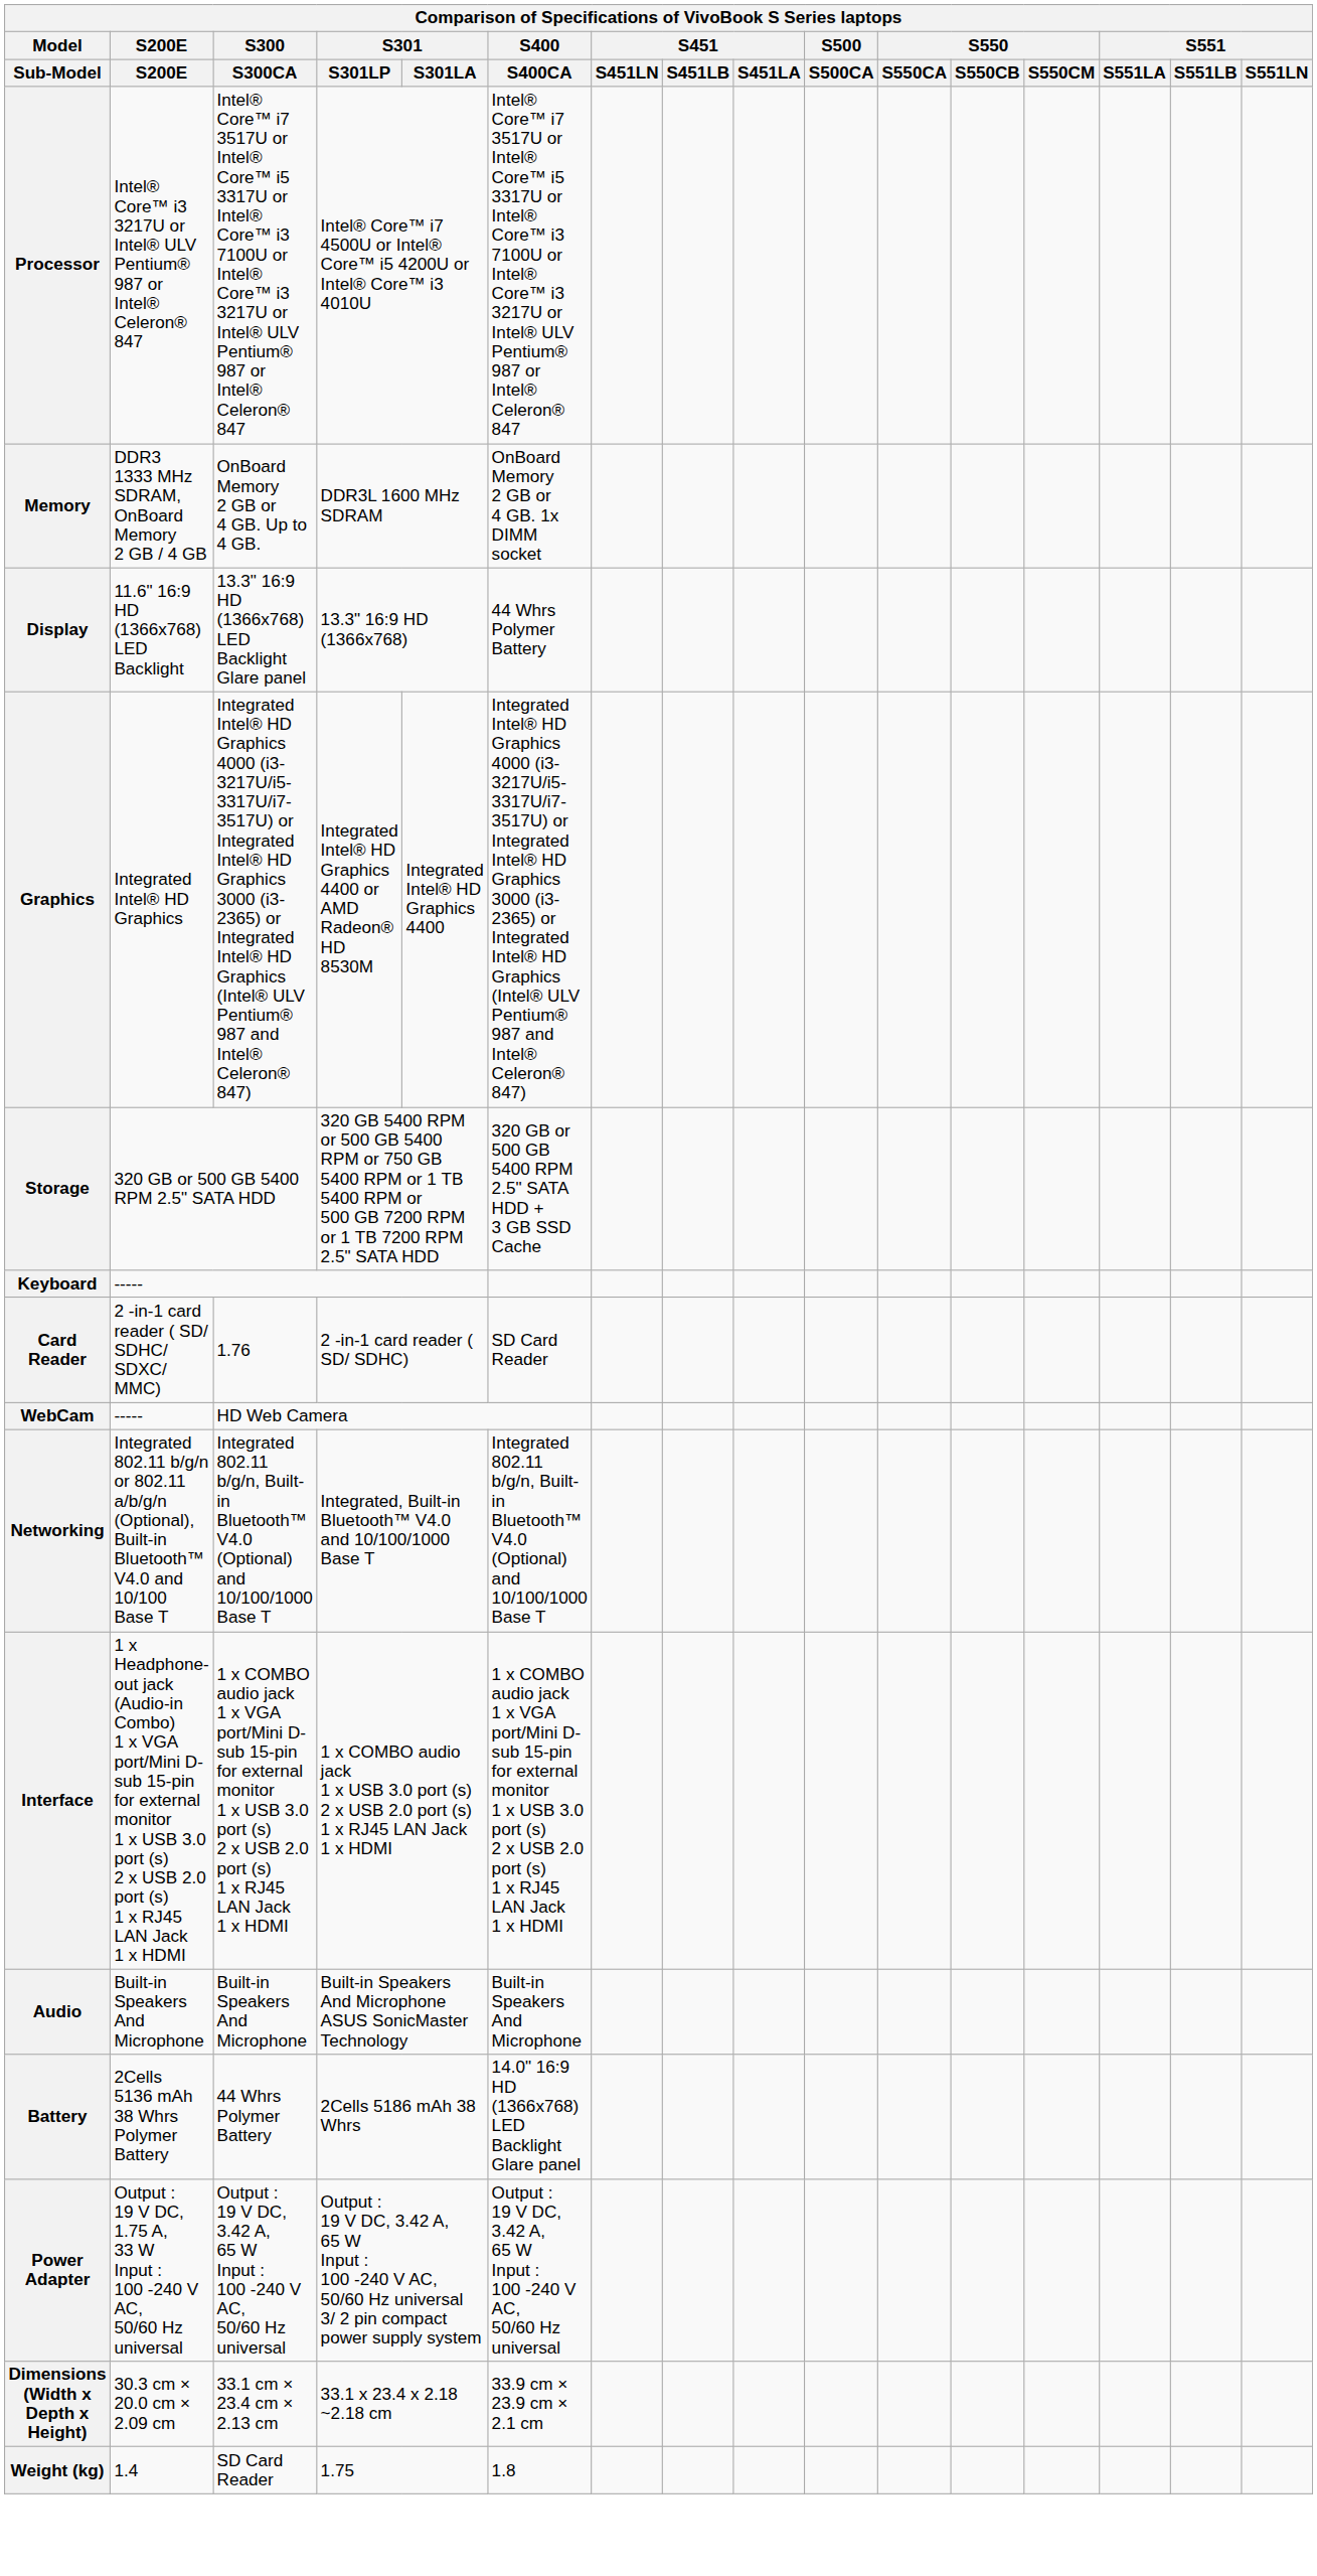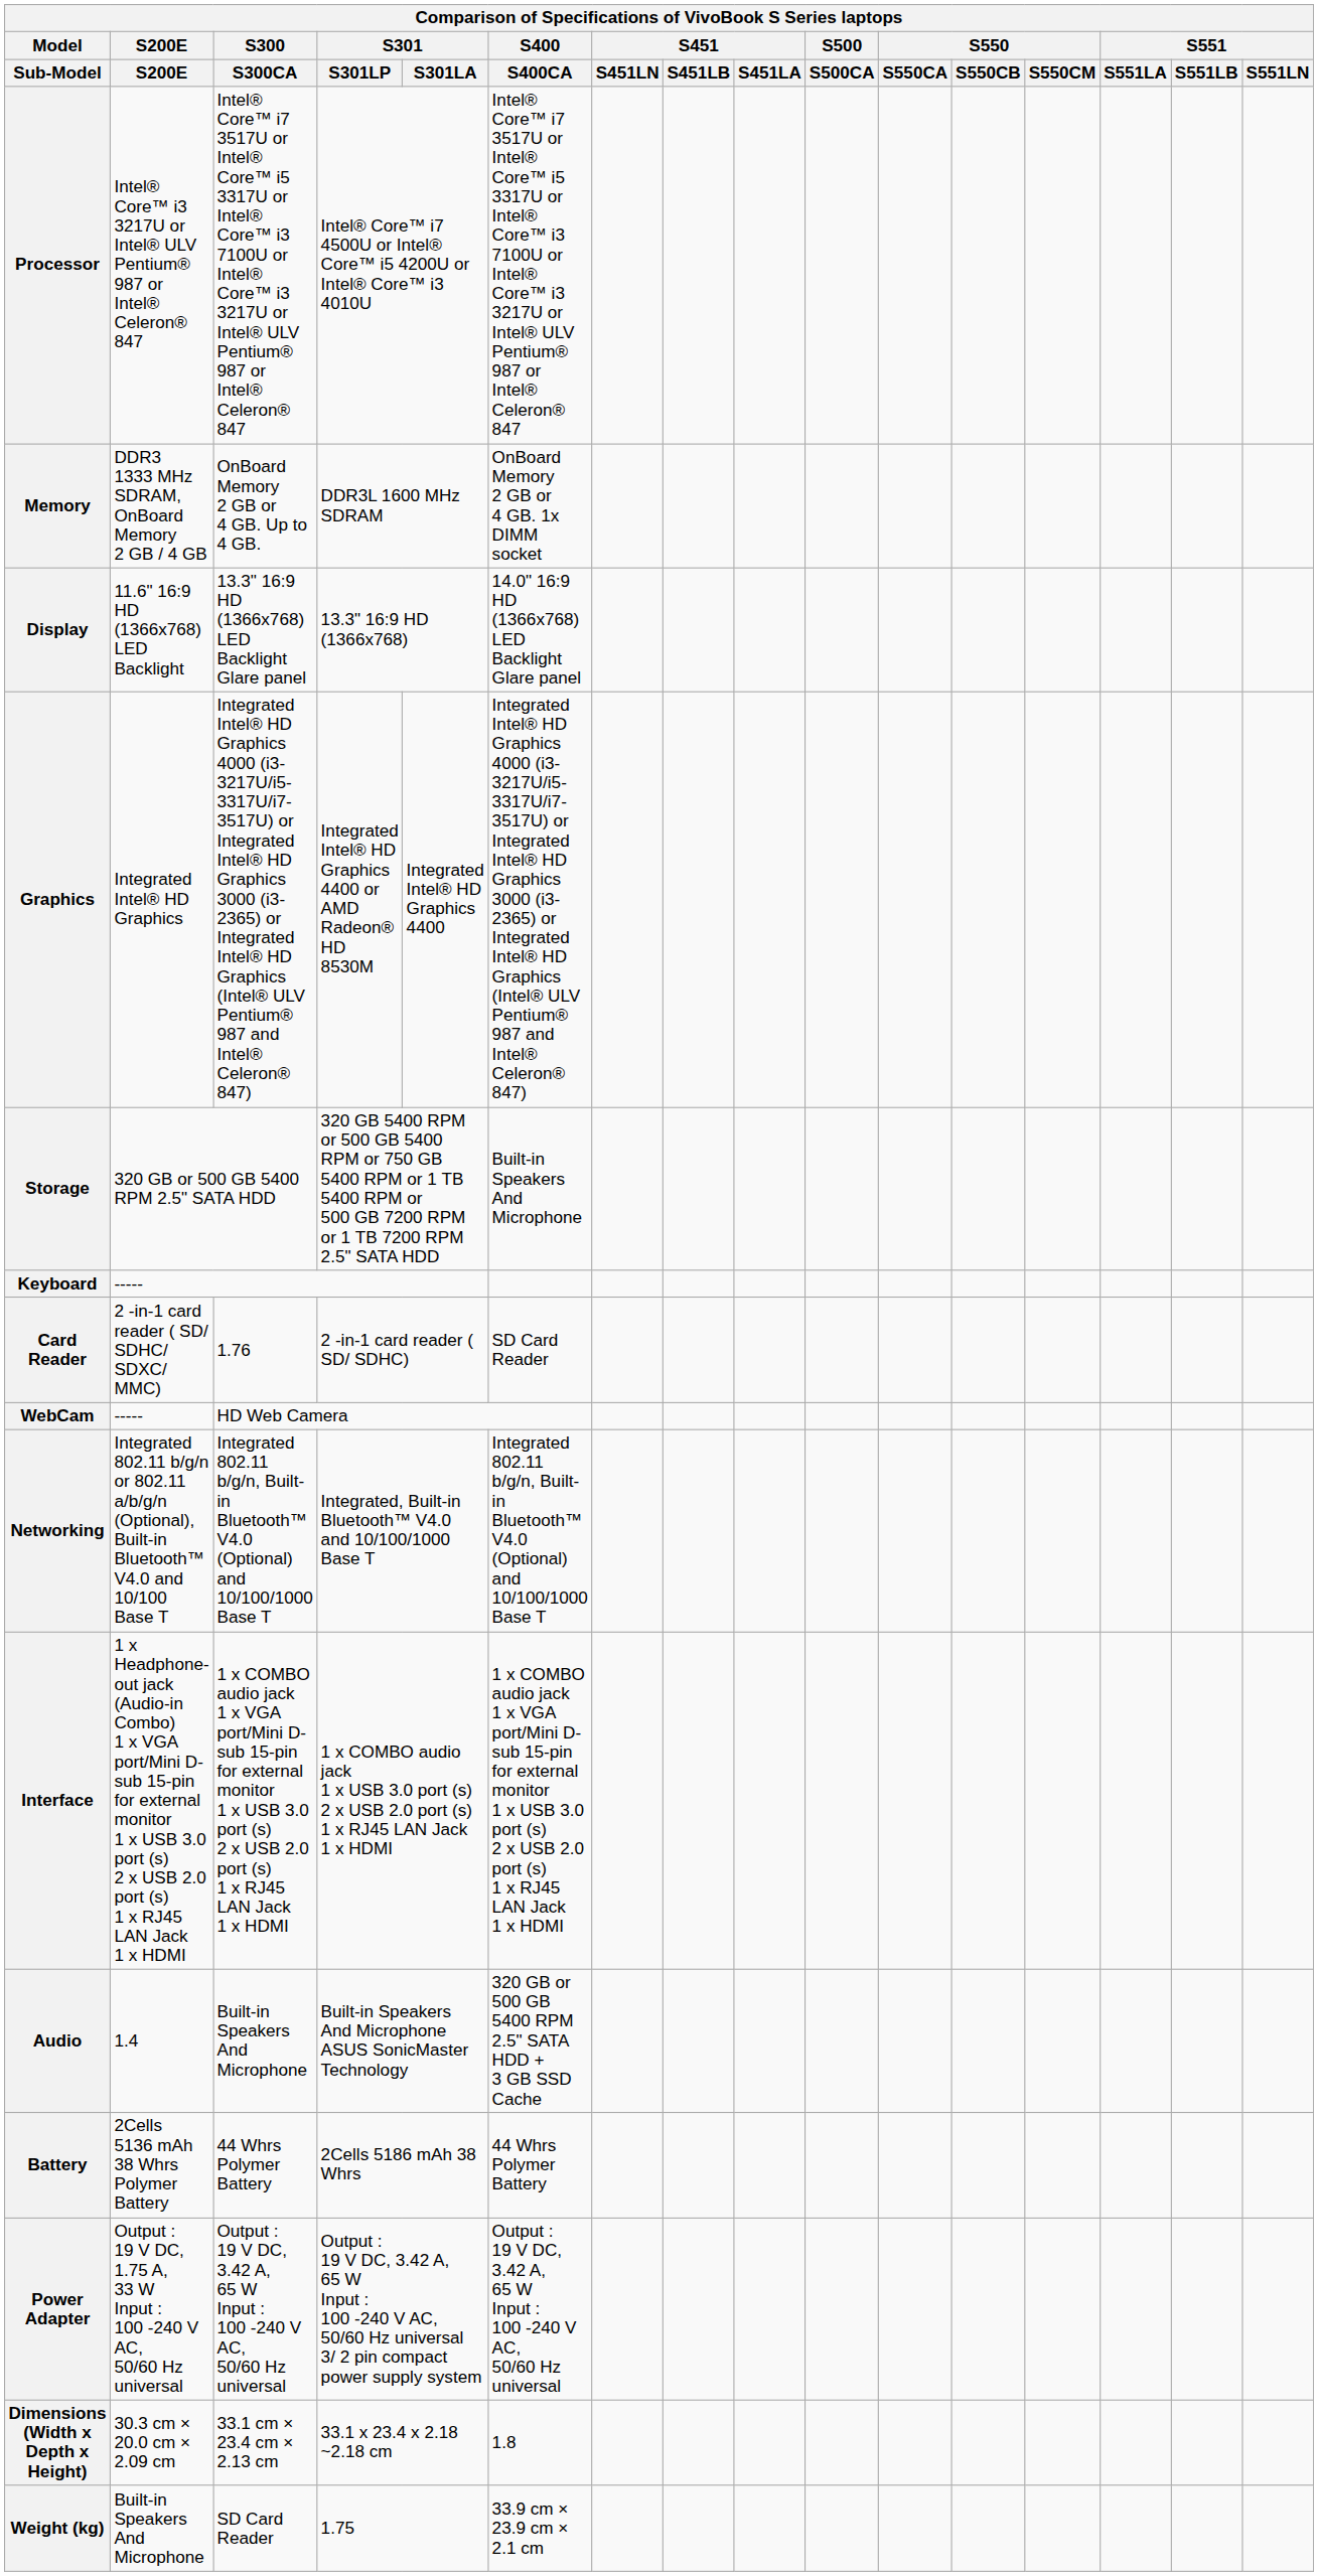Display | S400 / S400CA: 44 Whrs Polymer Battery -> 14.0" 16:9 HD (1366x768) LED Backlight Glare panel
Storage | S400 / S400CA: 320 GB or 500 GB 5400 RPM 2.5" SATA HDD + 3 GB SSD Cache -> Built-in Speakers And Microphone
Audio | S200E: Built-in Speakers And Microphone -> 1.4
Audio | S400 / S400CA: Built-in Speakers And Microphone -> 320 GB or 500 GB 5400 RPM 2.5" SATA HDD + 3 GB SSD Cache
Battery | S400 / S400CA: 14.0" 16:9 HD (1366x768) LED Backlight Glare panel -> 44 Whrs Polymer Battery
Dimensions (Width x Depth x Height) | S400 / S400CA: 33.9 cm × 23.9 cm × 2.1 cm -> 1.8
Weight (kg) | S200E: 1.4 -> Built-in Speakers And Microphone
Weight (kg) | S400 / S400CA: 1.8 -> 33.9 cm × 23.9 cm × 2.1 cm
